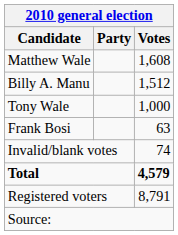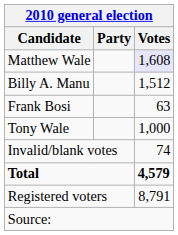Matthew Wale | Votes: no background -> lavender background
rows swapped: Tony Wale <-> Frank Bosi
